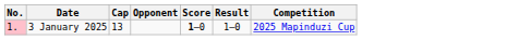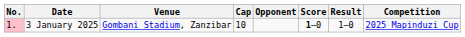+ column: Venue | Gombani Stadium, Zanzibar
3 January 2025 | Cap: 13 -> 10
